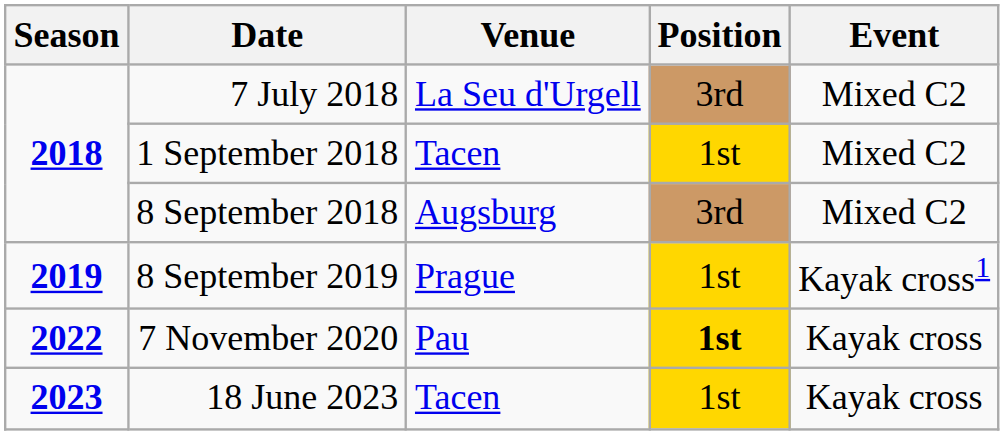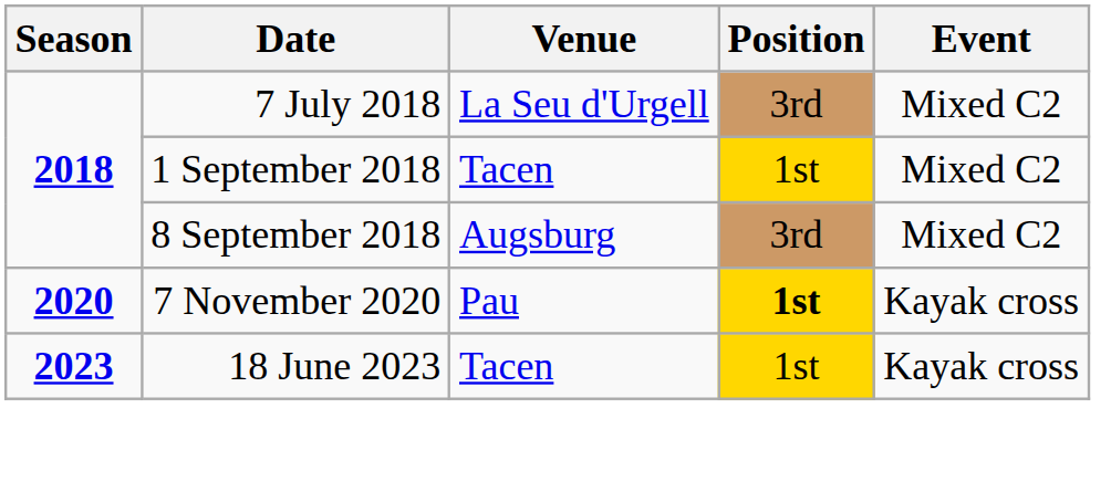- row: 2019 | 8 September 2019 | Prague | 1st | Kayak cross1
7 November 2020 | Season: 2022 -> 2020
